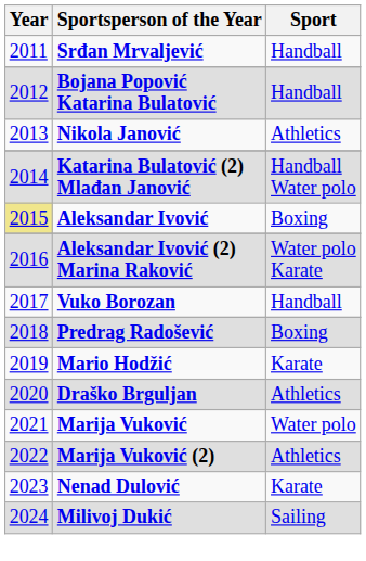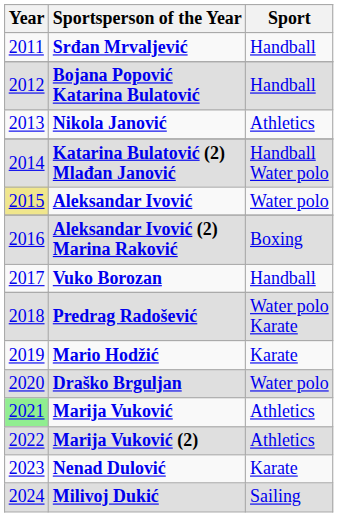Aleksandar Ivović | Sport: Boxing -> Water polo
Aleksandar Ivović (2) Marina Raković | Sport: Water polo Karate -> Boxing
Predrag Radošević | Sport: Boxing -> Water polo Karate
Draško Brguljan | Sport: Athletics -> Water polo
Marija Vuković | Year: no background -> lightgreen background
Marija Vuković | Sport: Water polo -> Athletics
